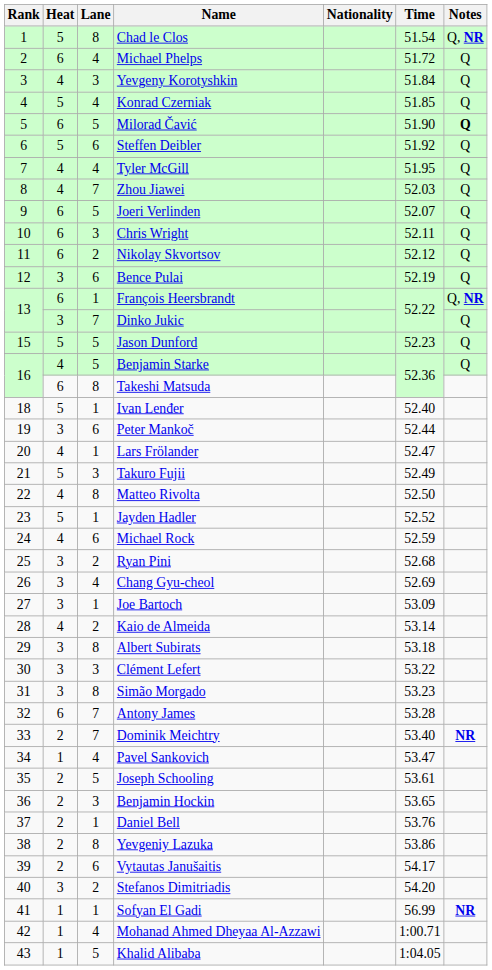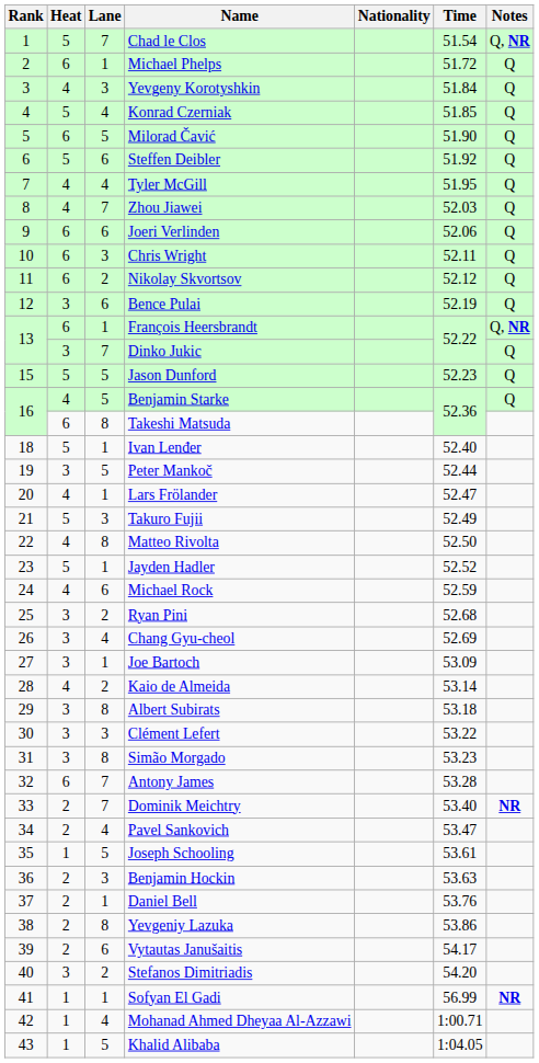Chad le Clos | Lane: 8 -> 7
Michael Phelps | Lane: 4 -> 1
Milorad Čavić | Notes: bold -> normal
Joeri Verlinden | Lane: 5 -> 6
Joeri Verlinden | Time: 52.07 -> 52.06
Peter Mankoč | Lane: 6 -> 5
Pavel Sankovich | Heat: 1 -> 2
Joseph Schooling | Heat: 2 -> 1
Benjamin Hockin | Time: 53.65 -> 53.63
